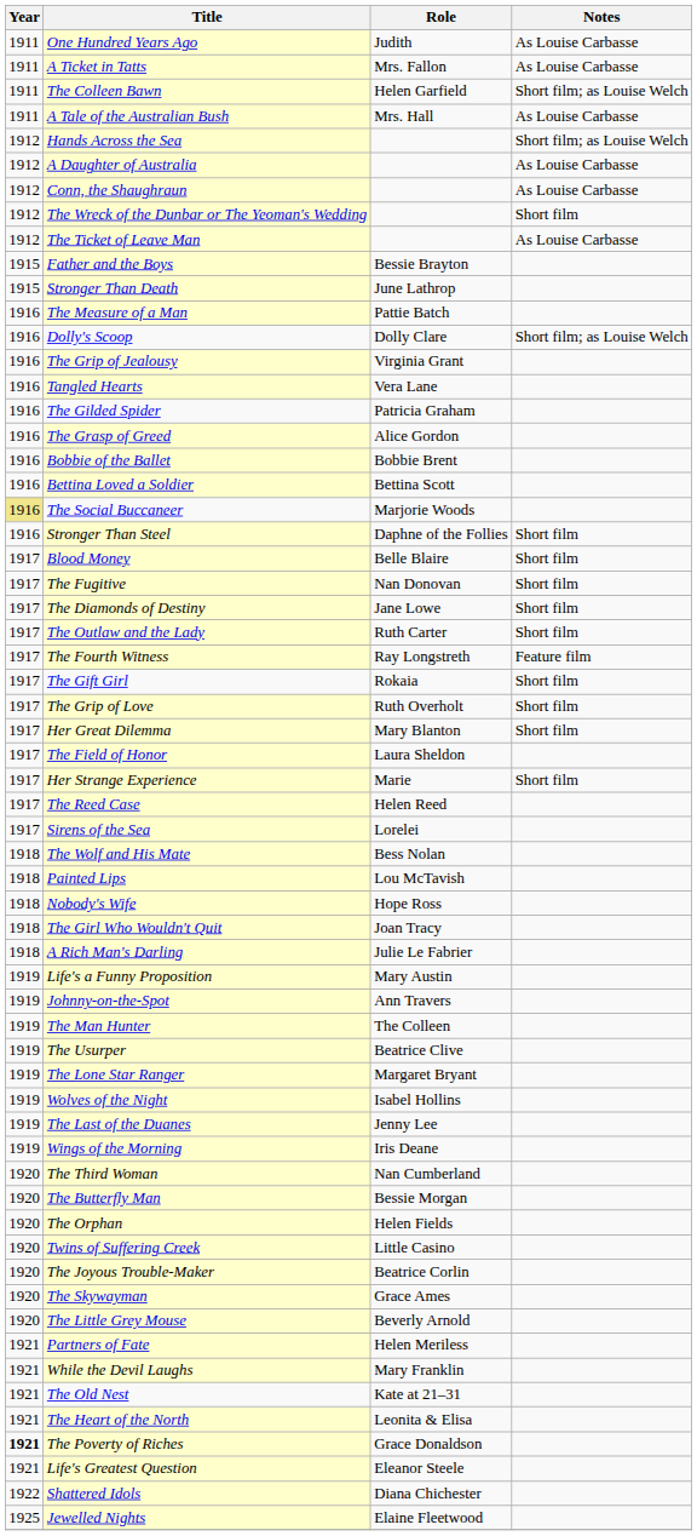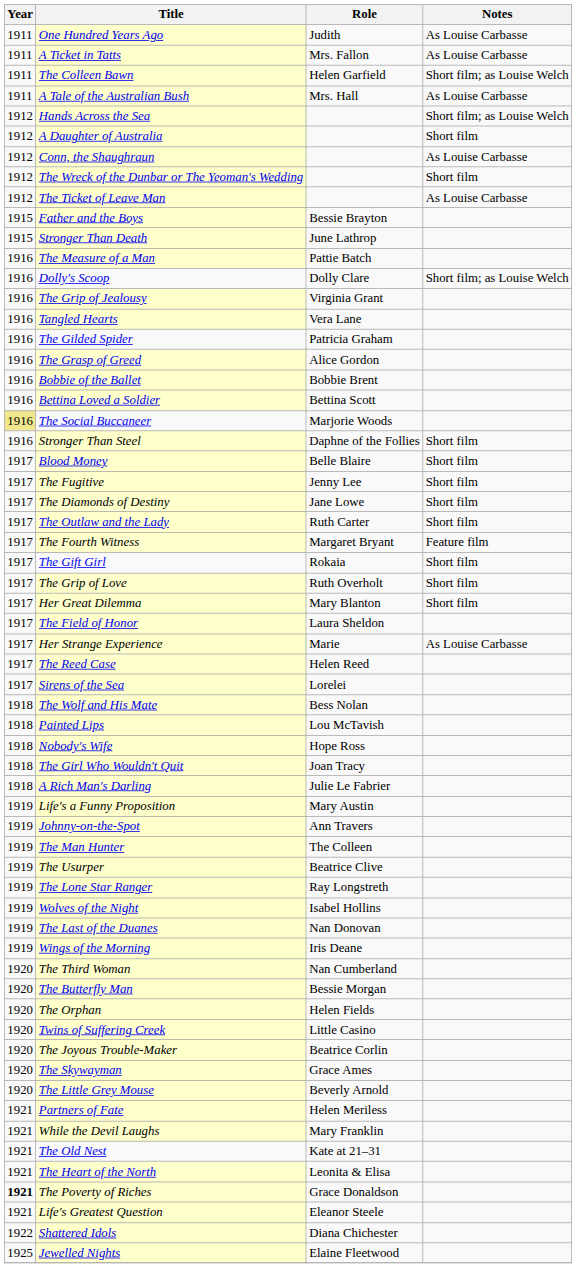A Daughter of Australia | Notes: As Louise Carbasse -> Short film
The Fugitive | Role: Nan Donovan -> Jenny Lee
The Fourth Witness | Role: Ray Longstreth -> Margaret Bryant
Her Strange Experience | Notes: Short film -> As Louise Carbasse
The Lone Star Ranger | Role: Margaret Bryant -> Ray Longstreth
The Last of the Duanes | Role: Jenny Lee -> Nan Donovan
